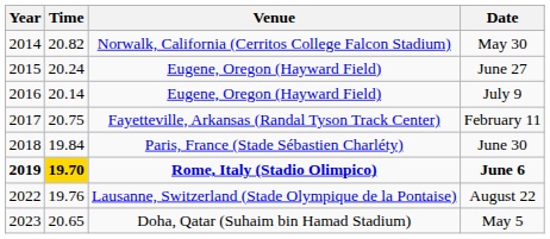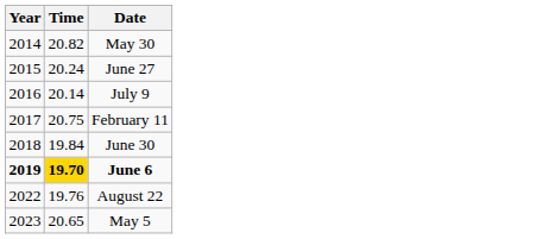- column: Venue | Norwalk, California (Cerritos College Falcon Stadium) | Eugene, Oregon (Hayward Field) | Eugene, Oregon (Hayward Field) | Fayetteville, Arkansas (Randal Tyson Track Center) | Paris, France (Stade Sébastien Charléty) | Rome, Italy (Stadio Olimpico) | Lausanne, Switzerland (Stade Olympique de la Pontaise) | Doha, Qatar (Suhaim bin Hamad Stadium)
